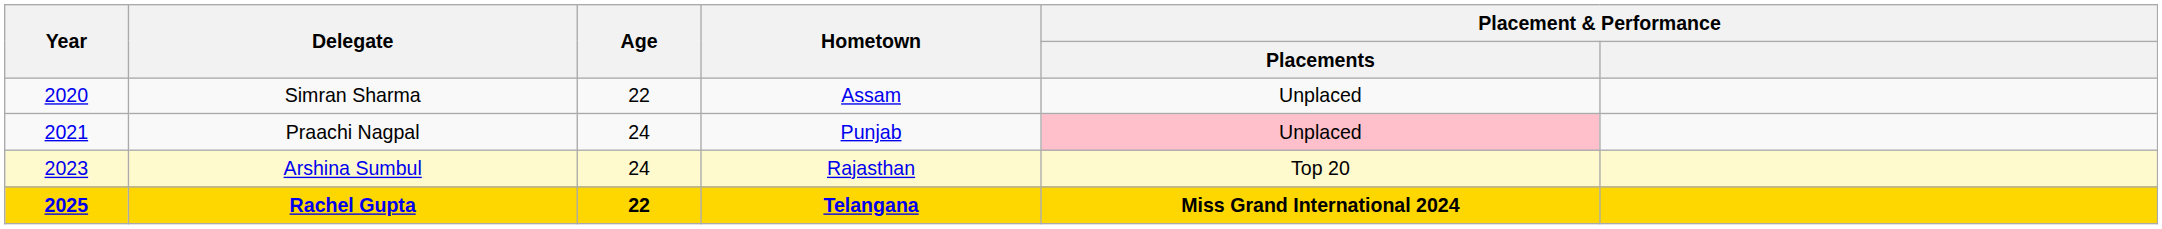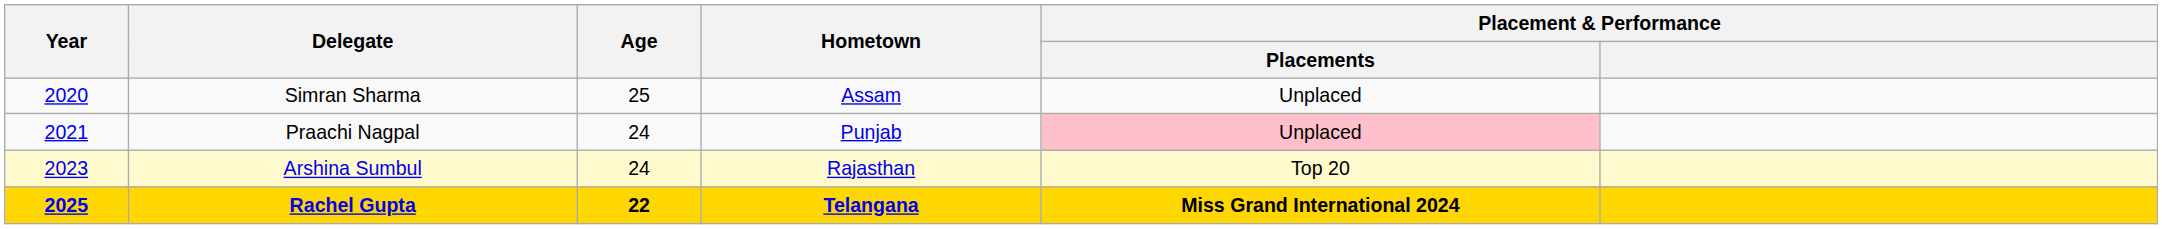Simran Sharma | Age: 22 -> 25
